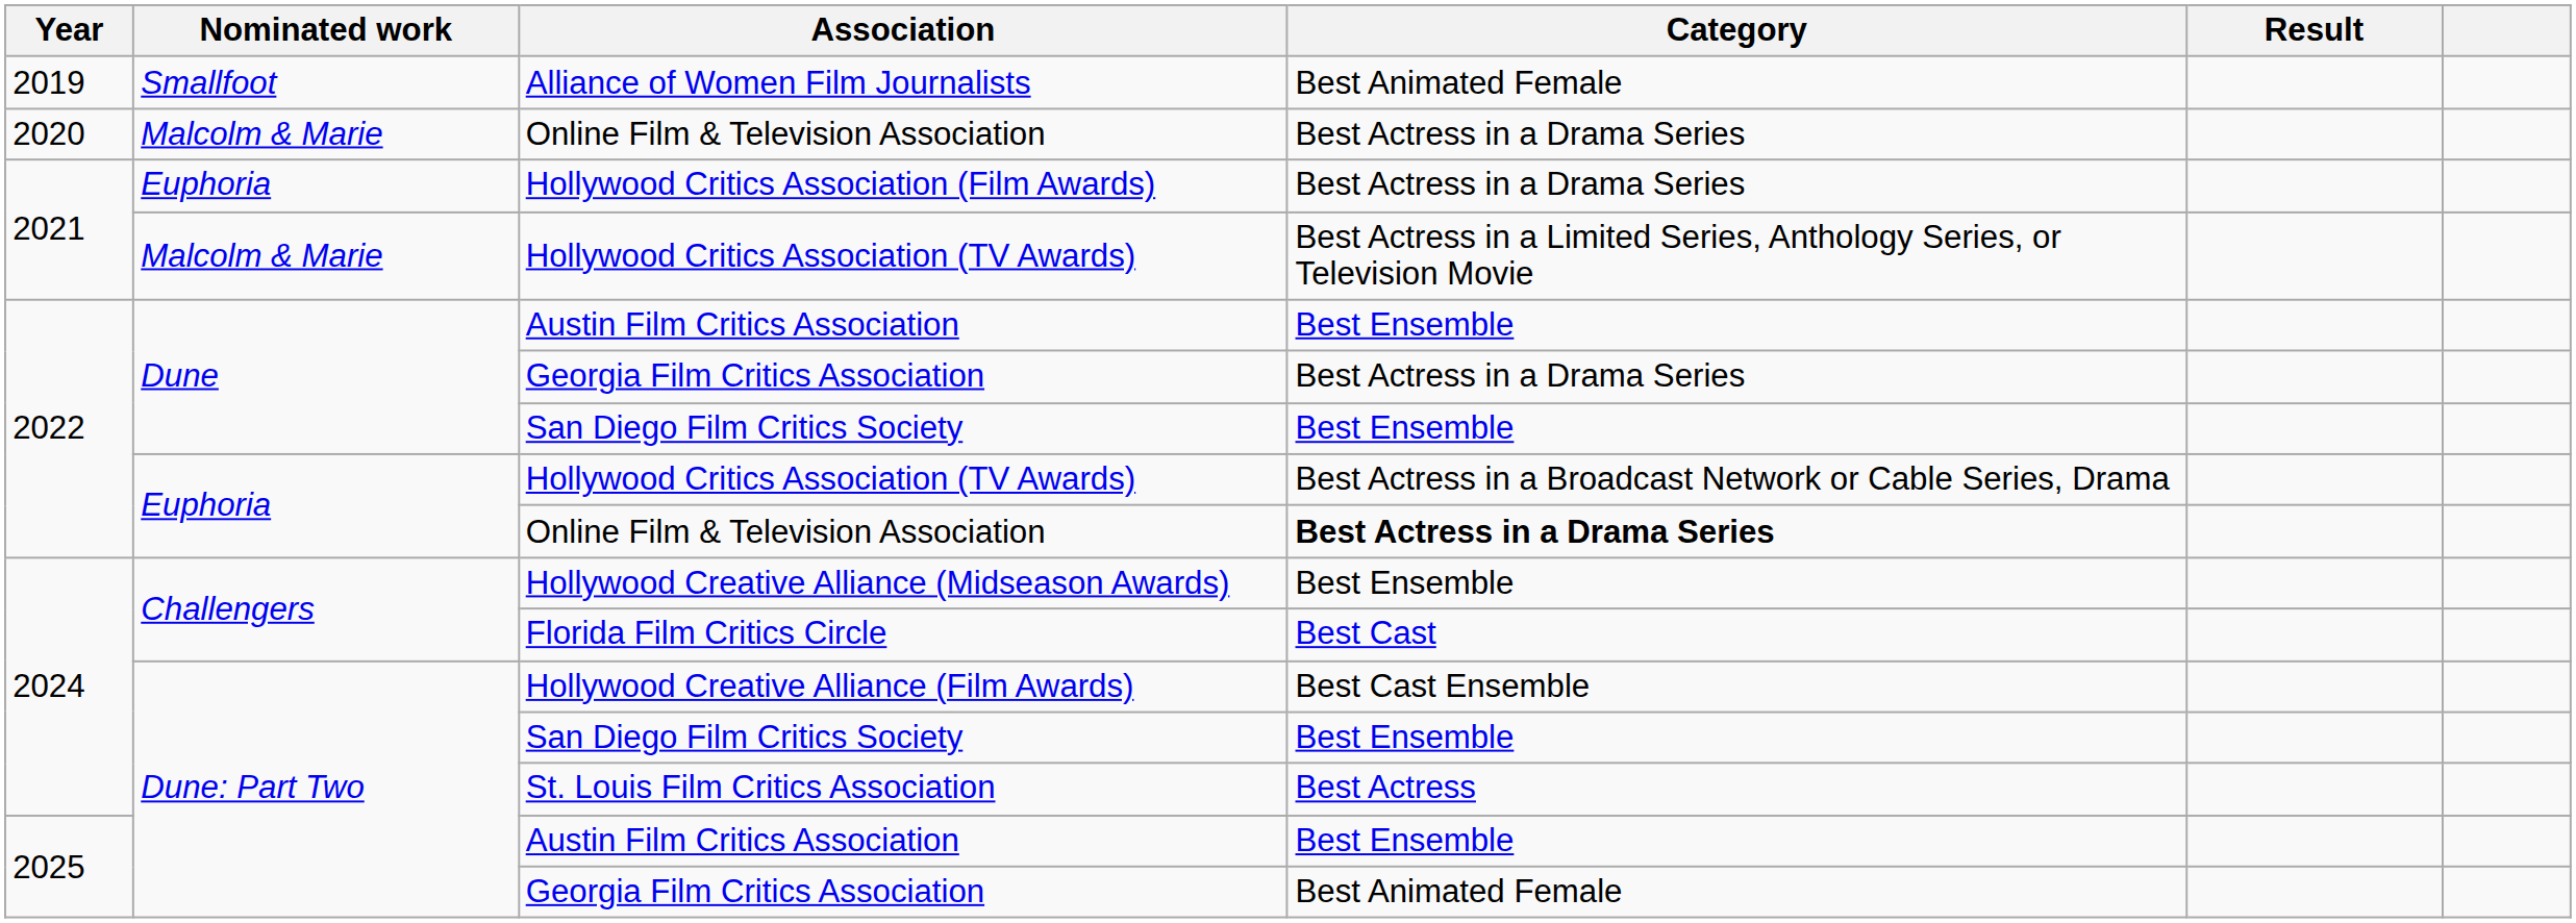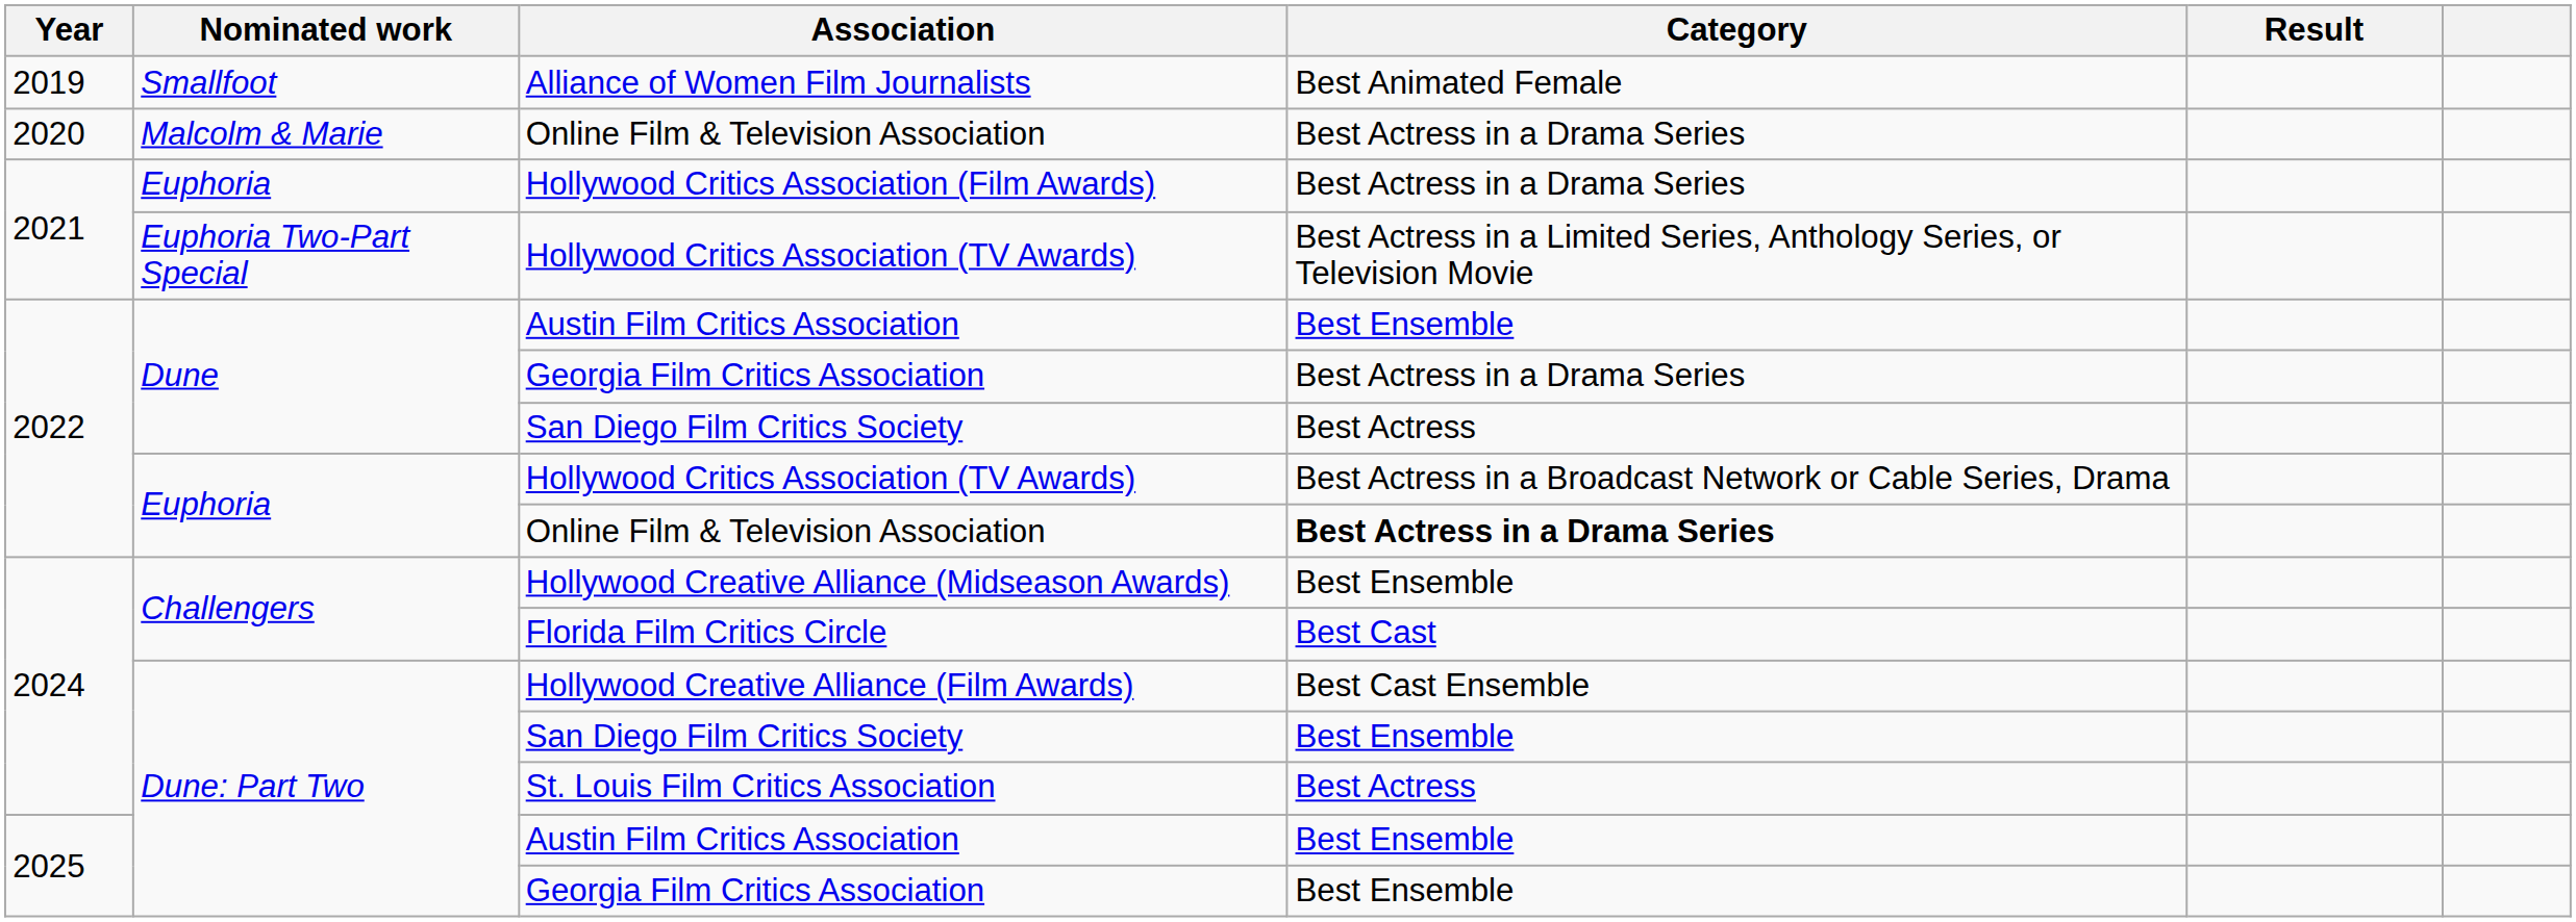2021 / Hollywood Critics Association (TV Awards) | Nominated work: Malcolm & Marie -> Euphoria Two-Part Special
2022 / San Diego Film Critics Society | Category: Best Ensemble -> Best Actress
2025 / Georgia Film Critics Association | Category: Best Animated Female -> Best Ensemble
